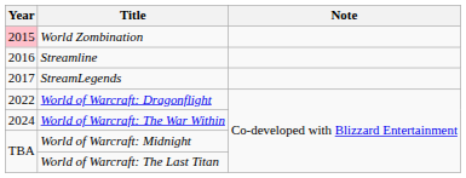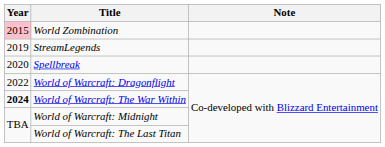- row: 2016 | Streamline
StreamLegends | Year: 2017 -> 2019
+ row: 2020 | Spellbreak
World of Warcraft: The War Within | Year: normal -> bold
